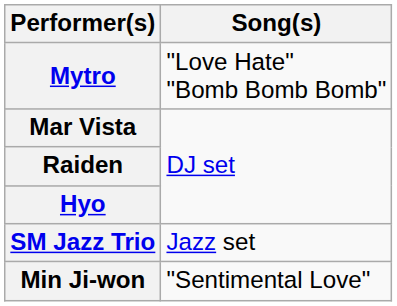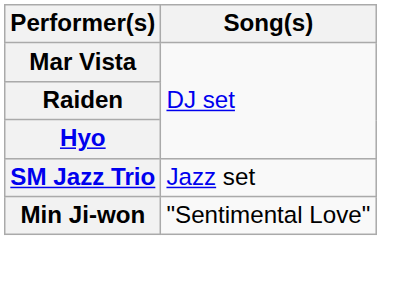- row: Mytro | "Love Hate" "Bomb Bomb Bomb"
